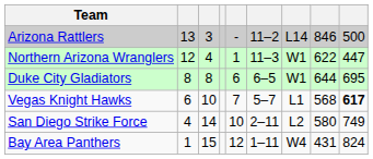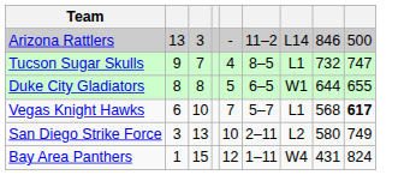- row: Northern Arizona Wranglers | 12 | 4 | 1 | 11–3 | W1 | 622 | 447
+ row: Tucson Sugar Skulls | 9 | 7 | 4 | 8–5 | L1 | 732 | 747
Duke City Gladiators | column 5: 6 -> 5
Duke City Gladiators | column 9: 695 -> 655
San Diego Strike Force | column 2: 4 -> 3
San Diego Strike Force | column 3: 14 -> 13
